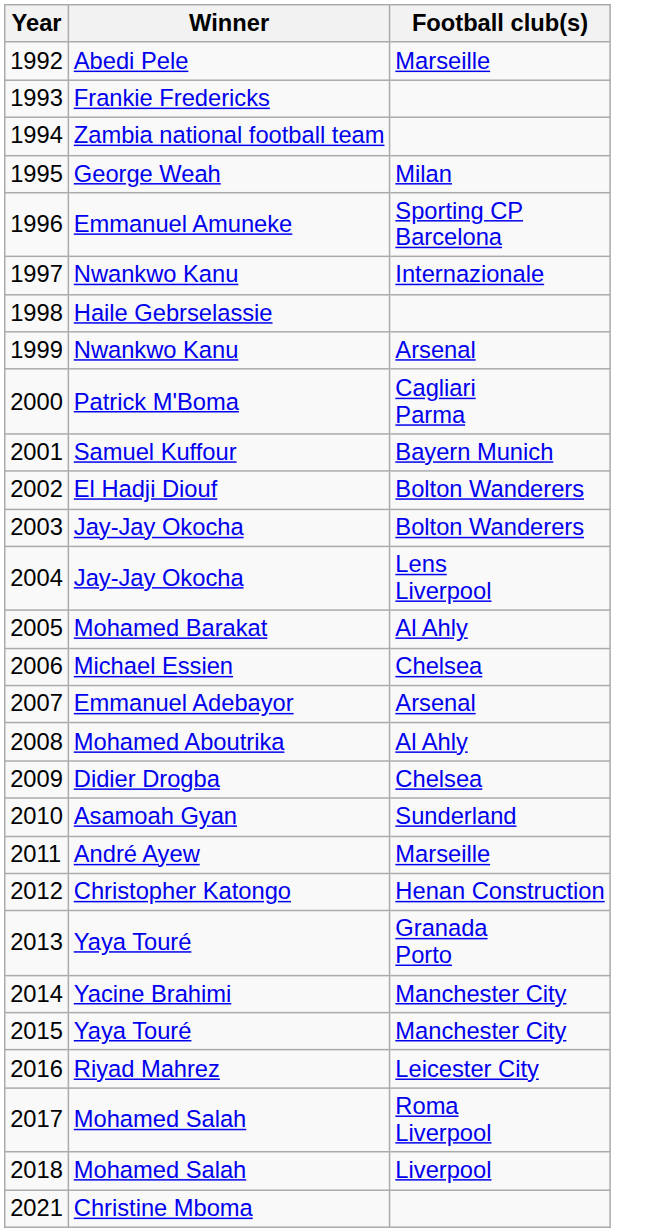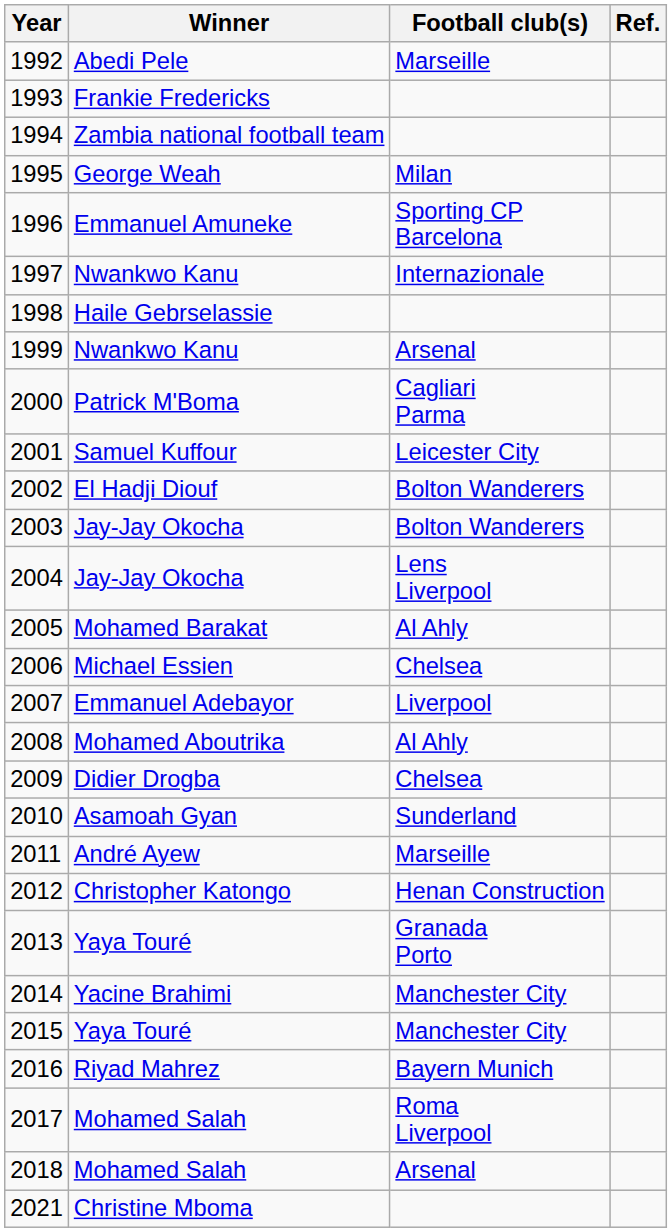+ column: Ref.
2001 | Football club(s): Bayern Munich -> Leicester City
2007 | Football club(s): Arsenal -> Liverpool
2016 | Football club(s): Leicester City -> Bayern Munich
2018 | Football club(s): Liverpool -> Arsenal
